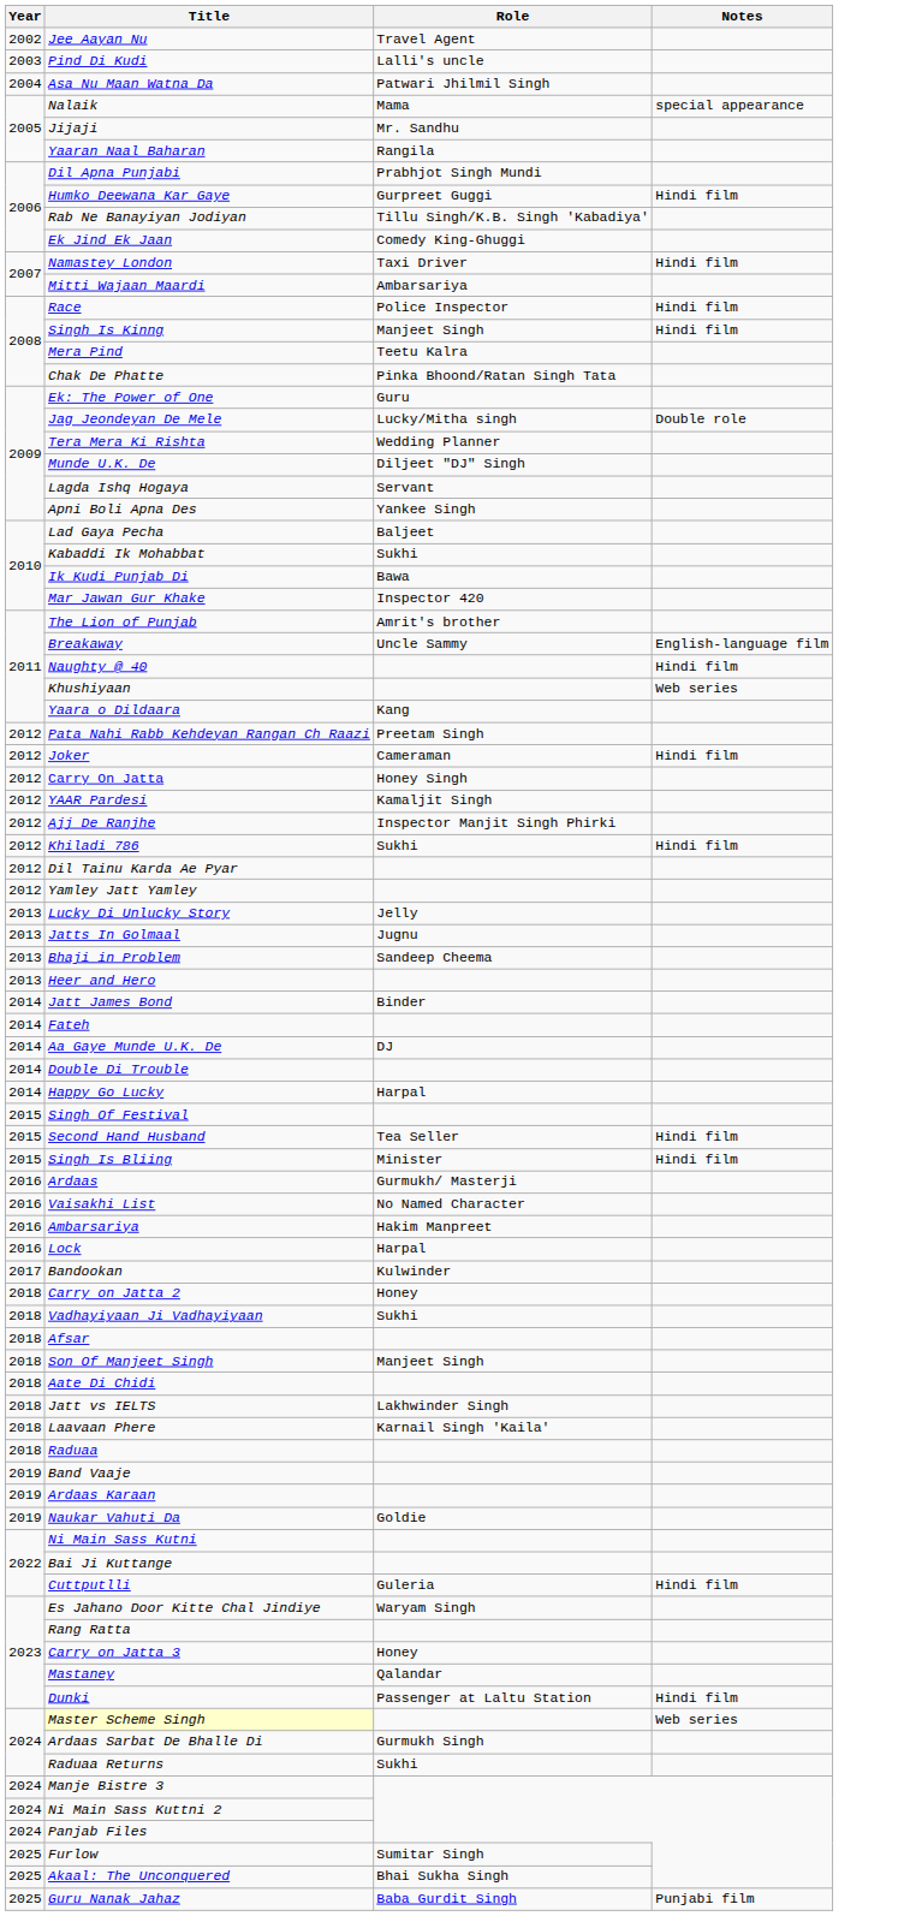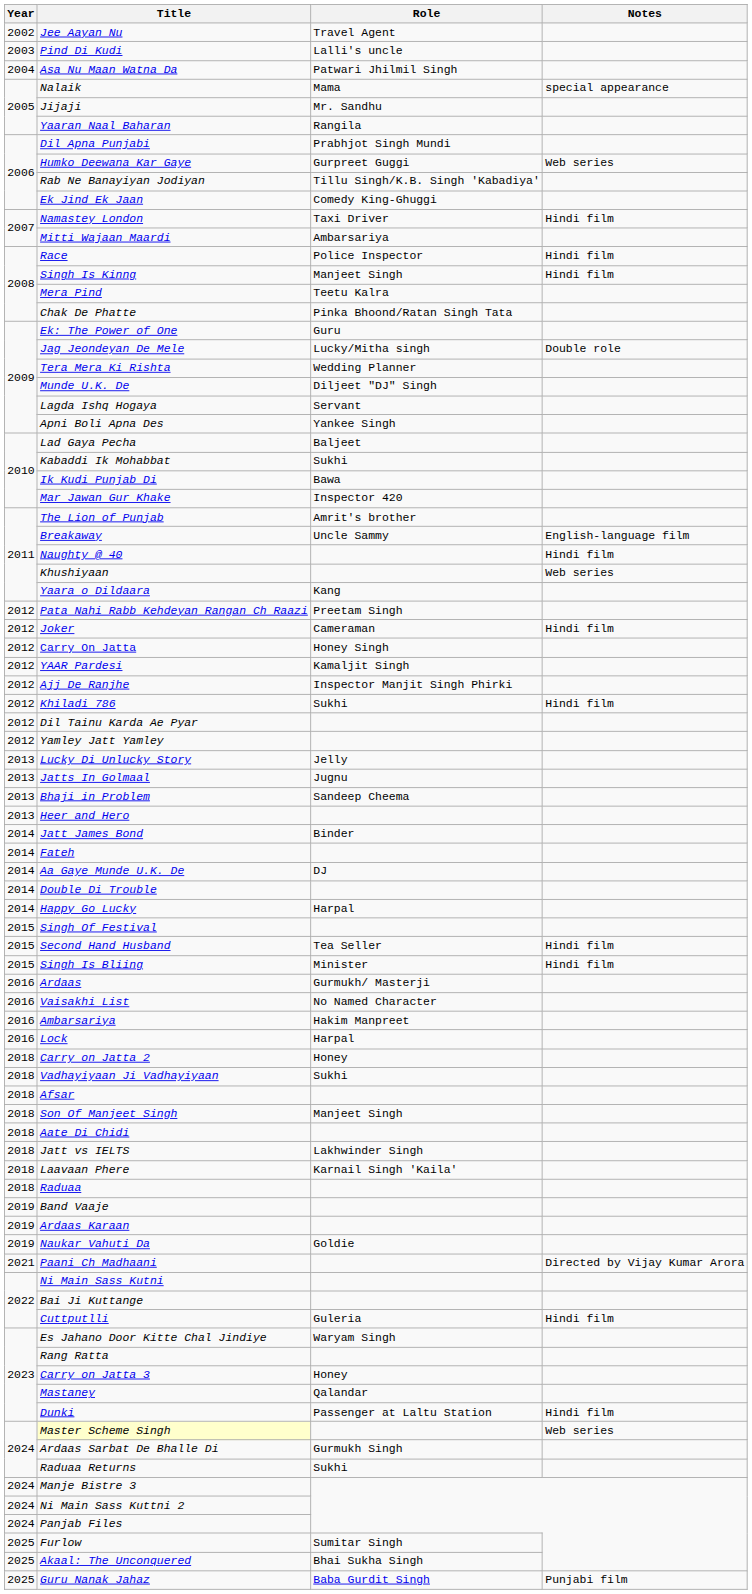Humko Deewana Kar Gaye | Notes: Hindi film -> Web series
- row: 2017 | Bandookan | Kulwinder
+ row: 2021 | Paani Ch Madhaani | Directed by Vijay Kumar Arora
